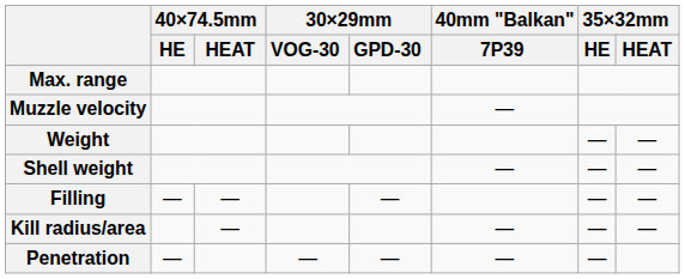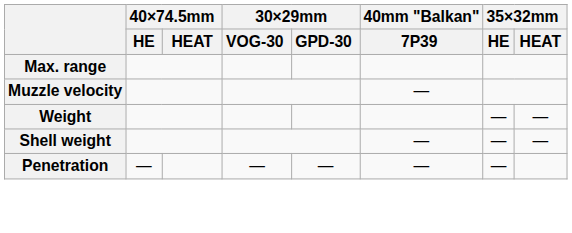- row: Filling | — | — | — | — | —
- row: Kill radius/area | — | — | — | —
